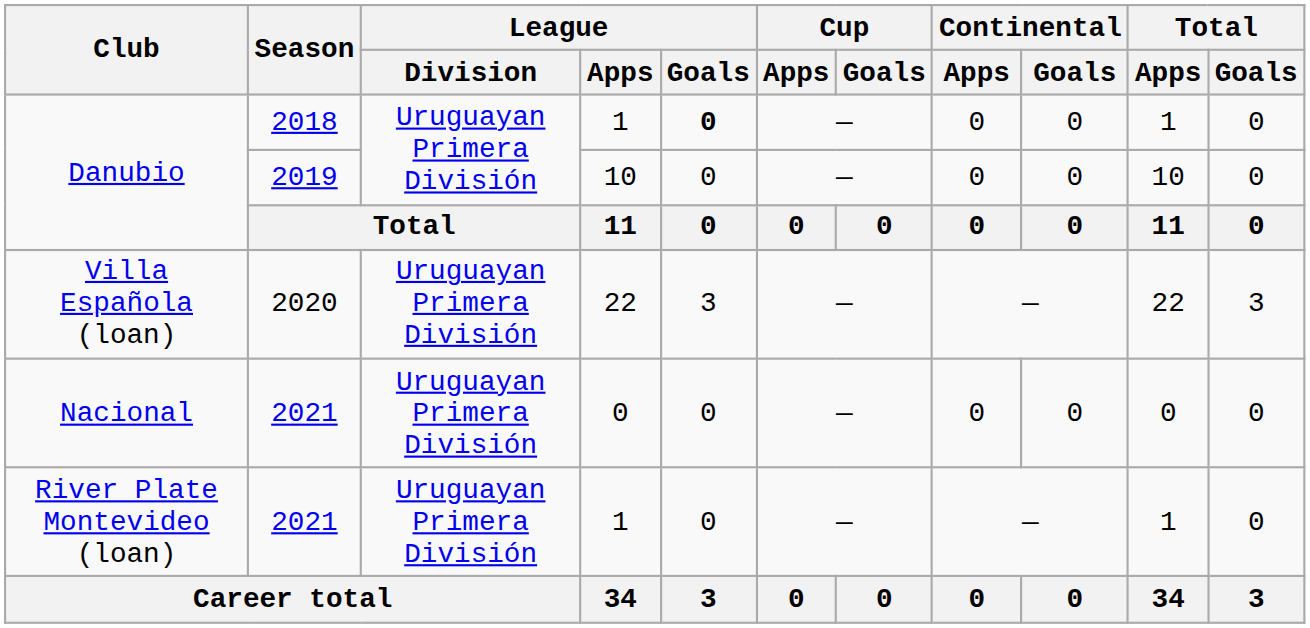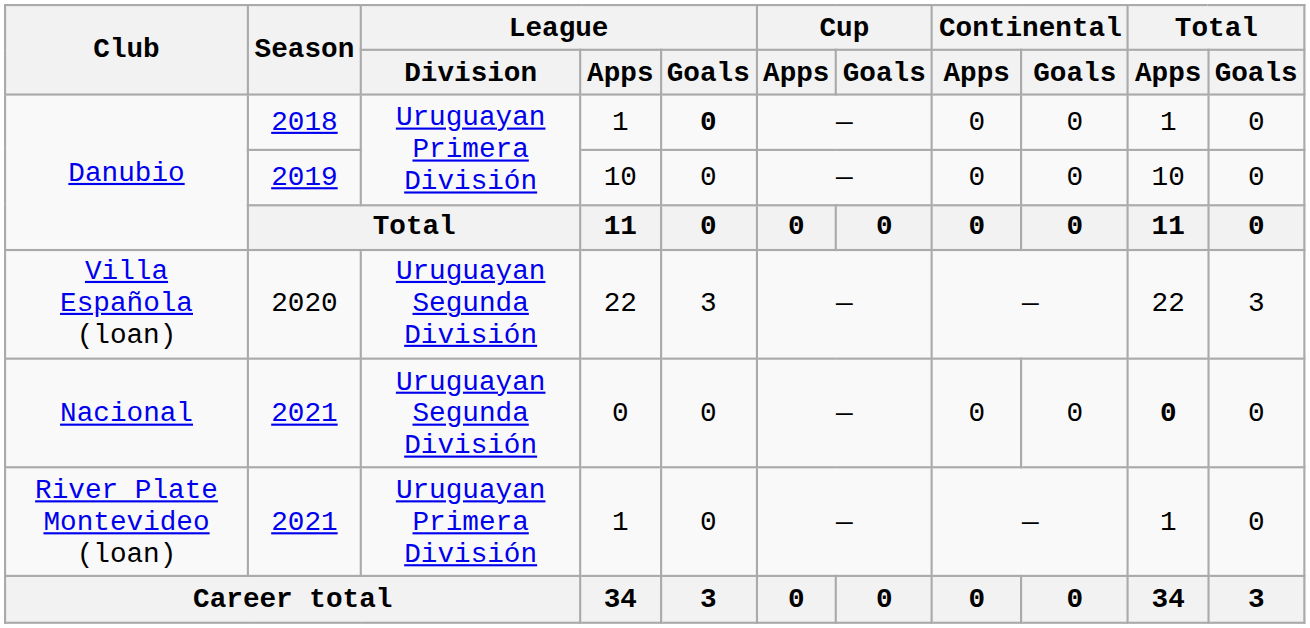Villa Española (loan) | League / Division: Uruguayan Primera División -> Uruguayan Segunda División
Nacional | League / Division: Uruguayan Primera División -> Uruguayan Segunda División
Nacional | Total / Apps: normal -> bold
